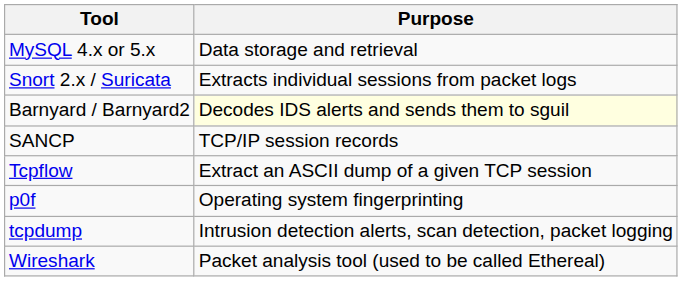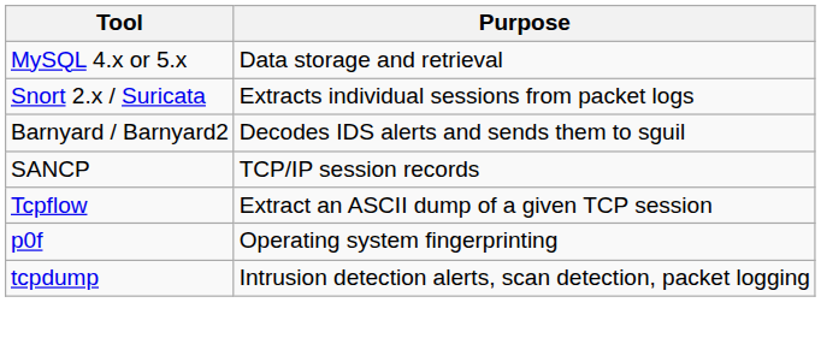Barnyard / Barnyard2 | Purpose: lightyellow background -> no background
- row: Wireshark | Packet analysis tool (used to be called Ethereal)
